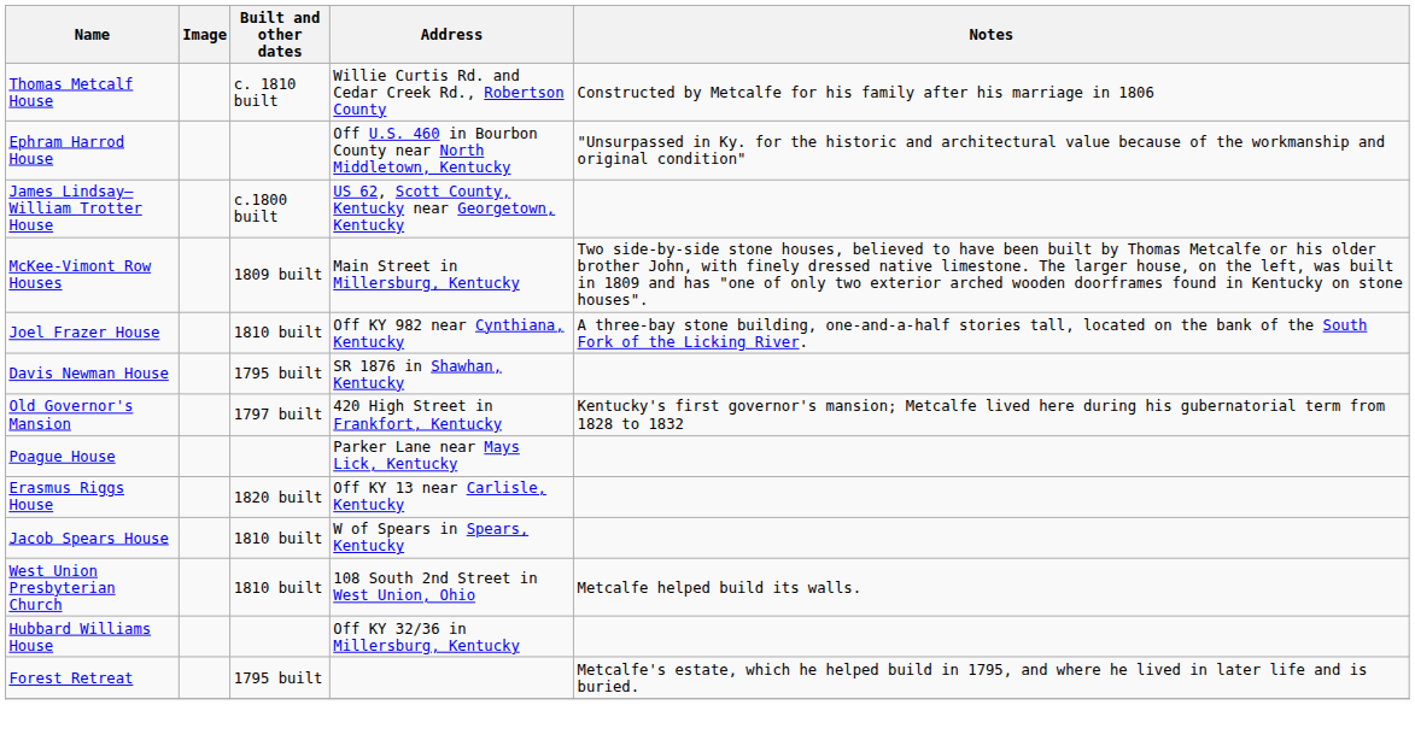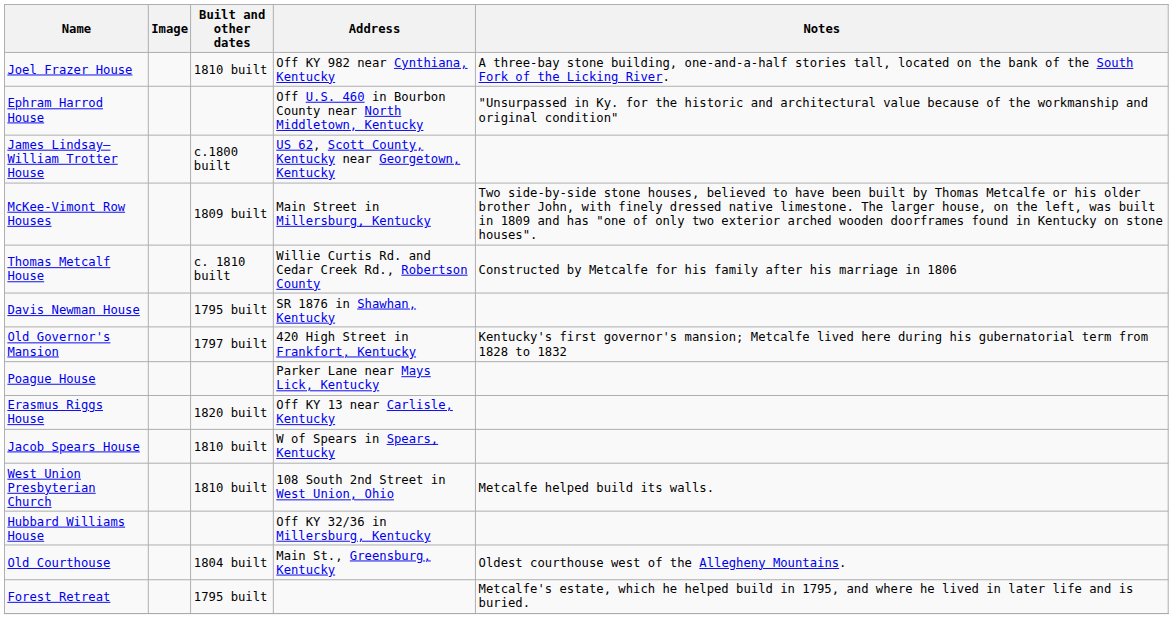rows swapped: Joel Frazer House <-> Thomas Metcalf House
+ row: Old Courthouse | 1804 built | Main St., Greensburg, Kentucky | Oldest courthouse west of the Allegheny Mountains.
